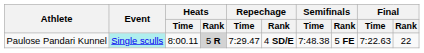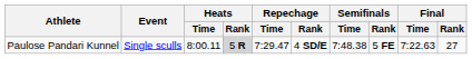Paulose Pandari Kunnel | Event: paleturquoise background -> no background
Paulose Pandari Kunnel | Final / Rank: 22 -> 27
